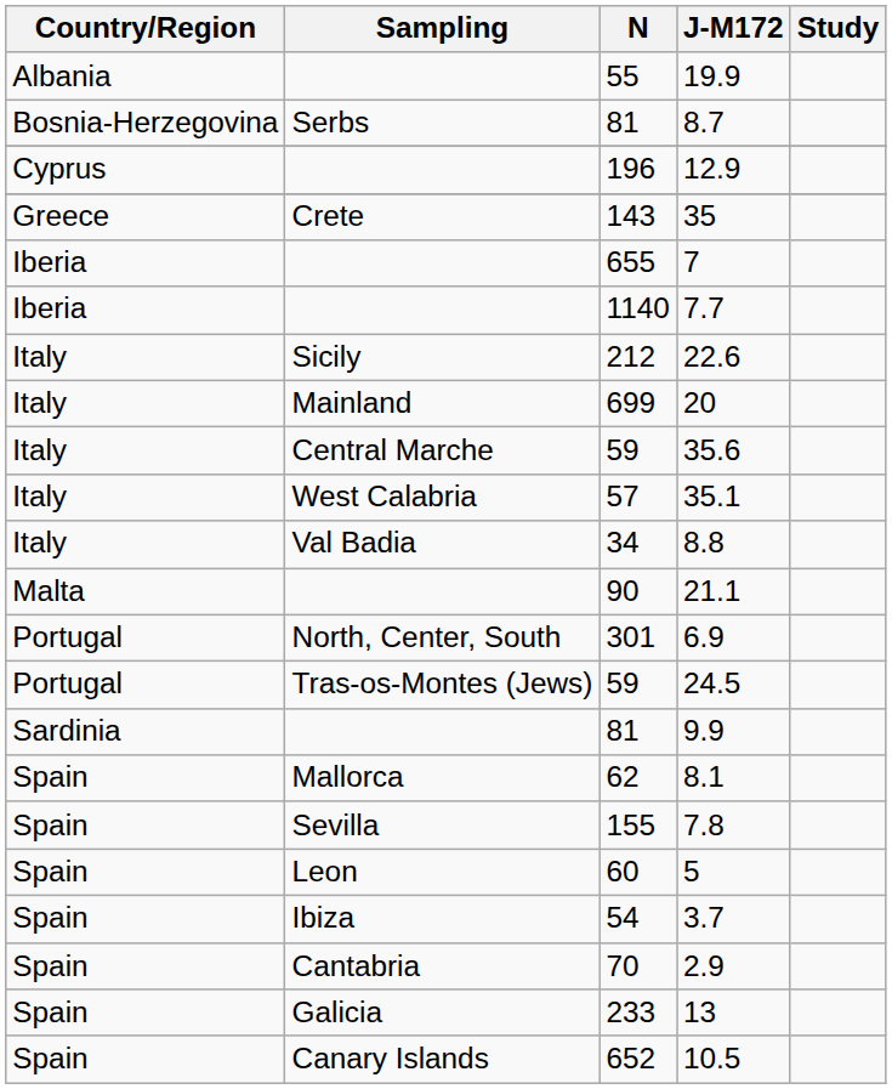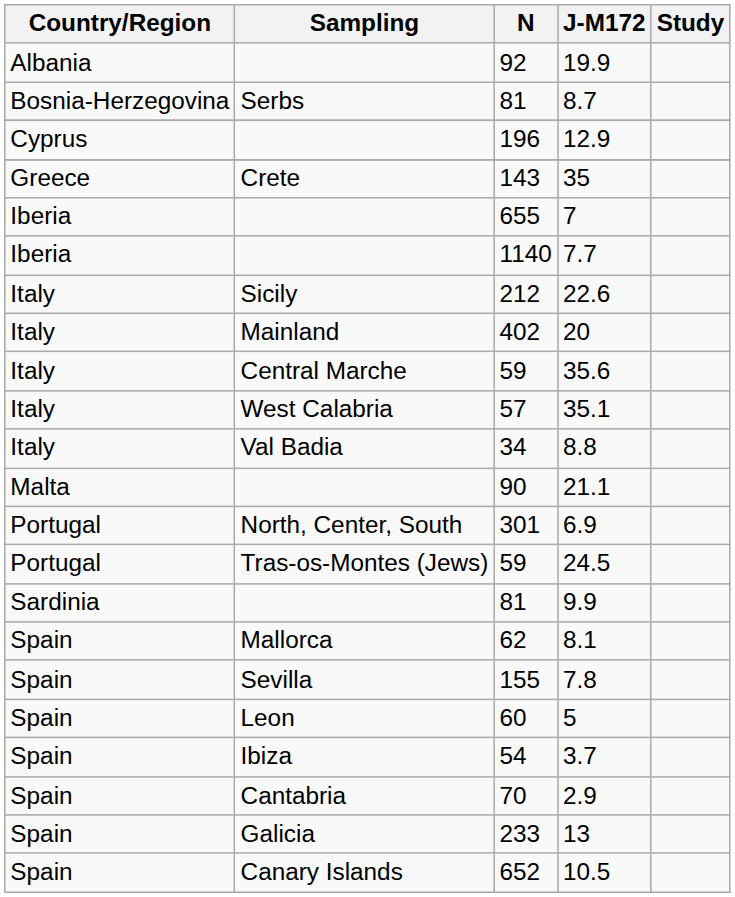19.9 | N: 55 -> 92
20 | N: 699 -> 402
